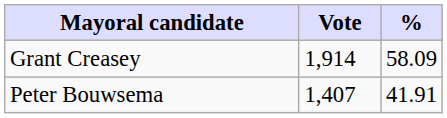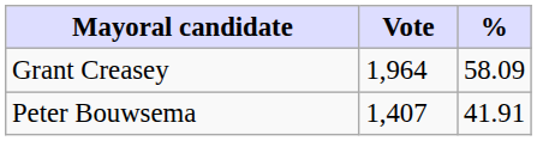Grant Creasey | Vote: 1,914 -> 1,964
